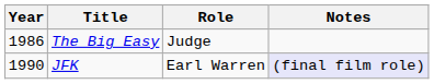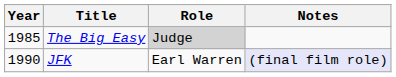The Big Easy | Year: 1986 -> 1985
The Big Easy | Role: no background -> lightgrey background
